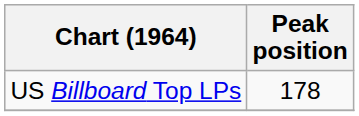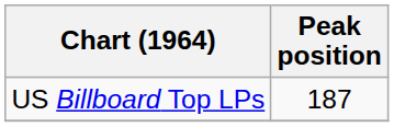US Billboard Top LPs | Peak position: 178 -> 187
